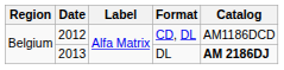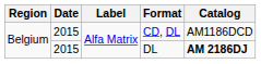CD, DL | Date: 2012 -> 2015
DL | Date: 2013 -> 2015
